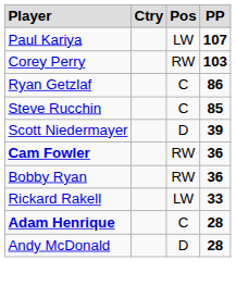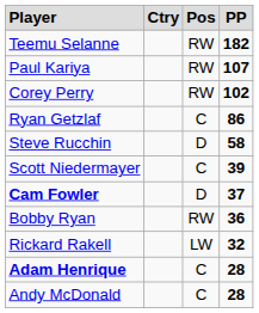+ row: Teemu Selanne | RW | 182
Paul Kariya | column 3: LW -> RW
Corey Perry | column 4: 103 -> 102
Steve Rucchin | column 3: C -> D
Steve Rucchin | column 4: 85 -> 58
Scott Niedermayer | column 3: D -> C
Cam Fowler | column 3: RW -> D
Cam Fowler | column 4: 36 -> 37
Rickard Rakell | column 4: 33 -> 32
Andy McDonald | column 3: D -> C
